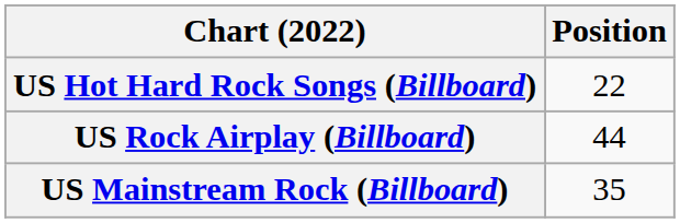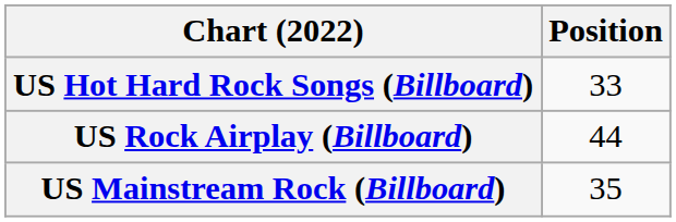US Hot Hard Rock Songs (Billboard) | Position: 22 -> 33
